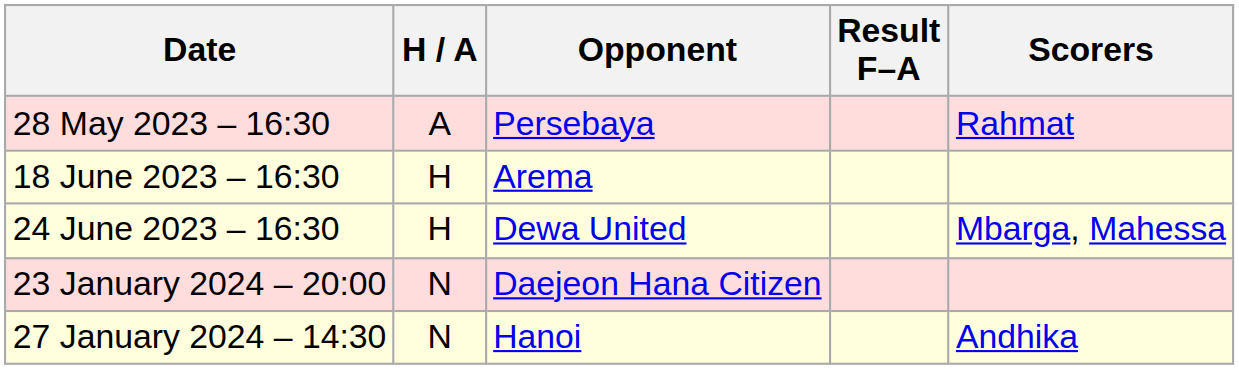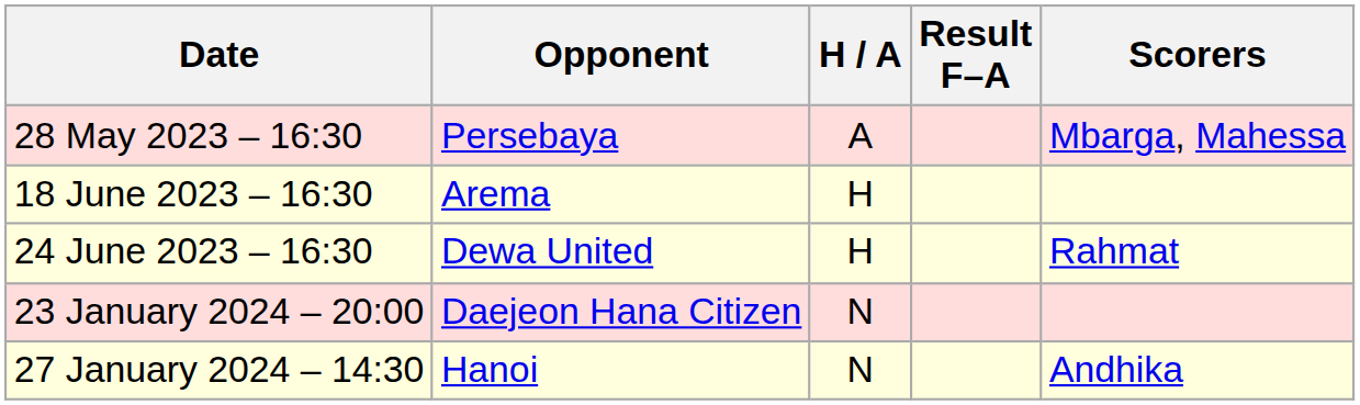columns swapped: Opponent <-> H / A
28 May 2023 – 16:30 | Scorers: Rahmat -> Mbarga, Mahessa
24 June 2023 – 16:30 | Scorers: Mbarga, Mahessa -> Rahmat
